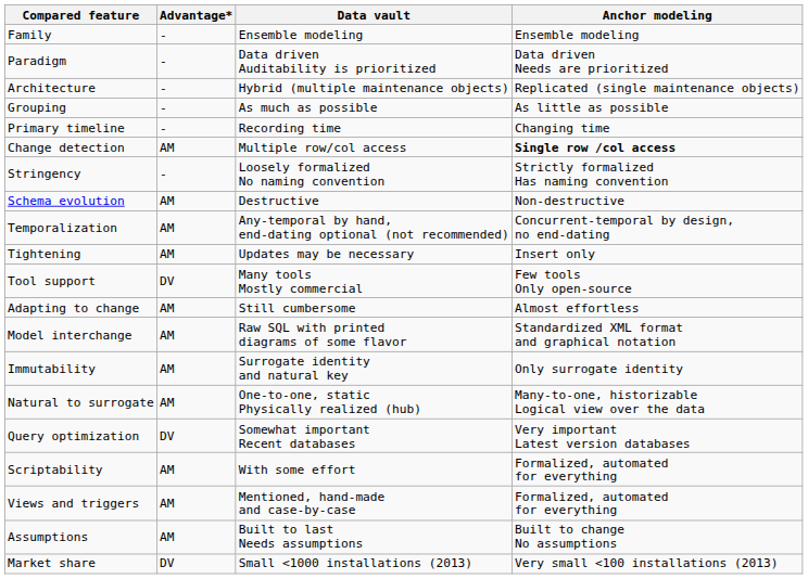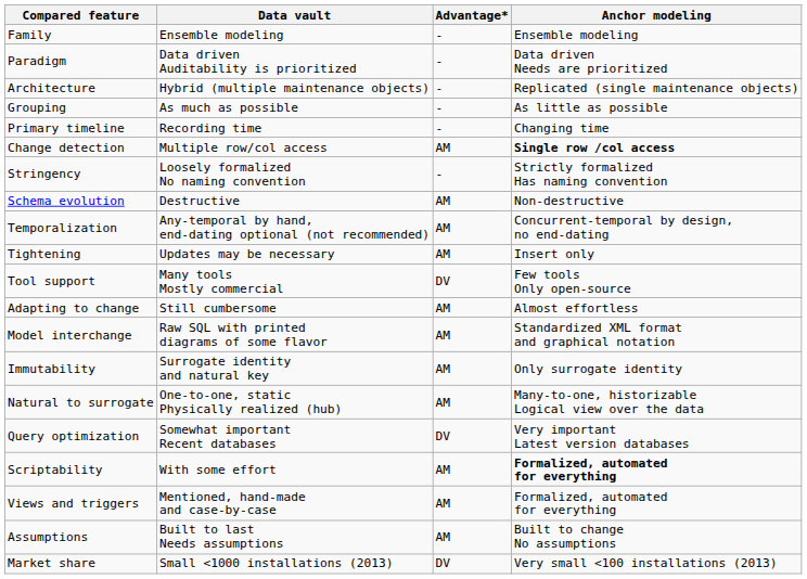columns swapped: Data vault <-> Advantage*
Scriptability | Anchor modeling: normal -> bold
